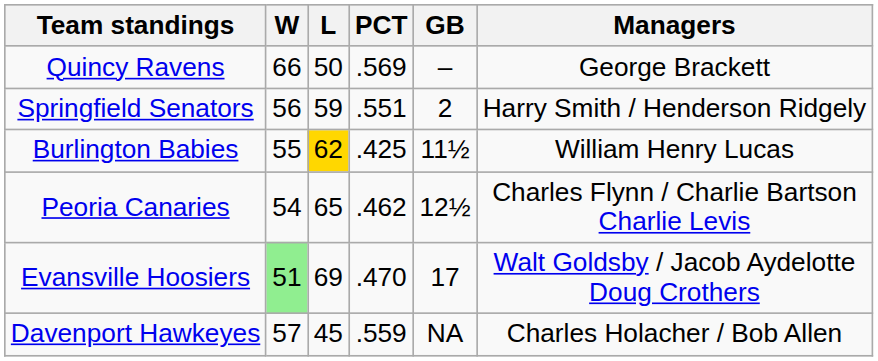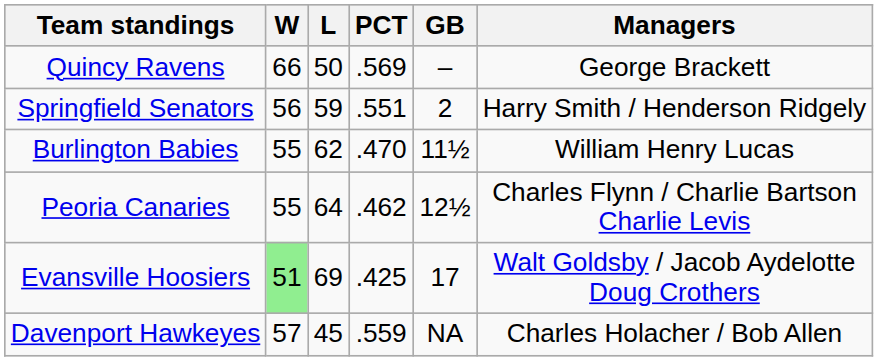Burlington Babies | L: gold background -> no background
Burlington Babies | PCT: .425 -> .470
Peoria Canaries | W: 54 -> 55
Peoria Canaries | L: 65 -> 64
Evansville Hoosiers | PCT: .470 -> .425
